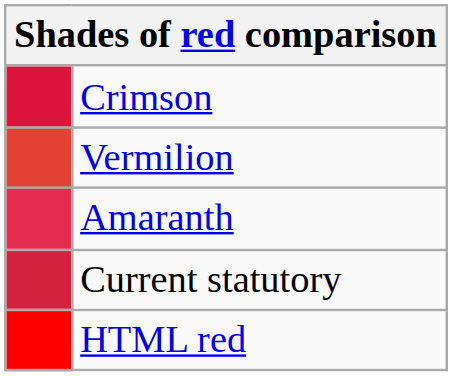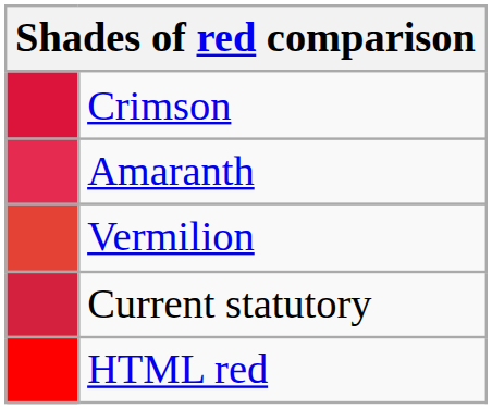rows swapped: Amaranth <-> Vermilion
